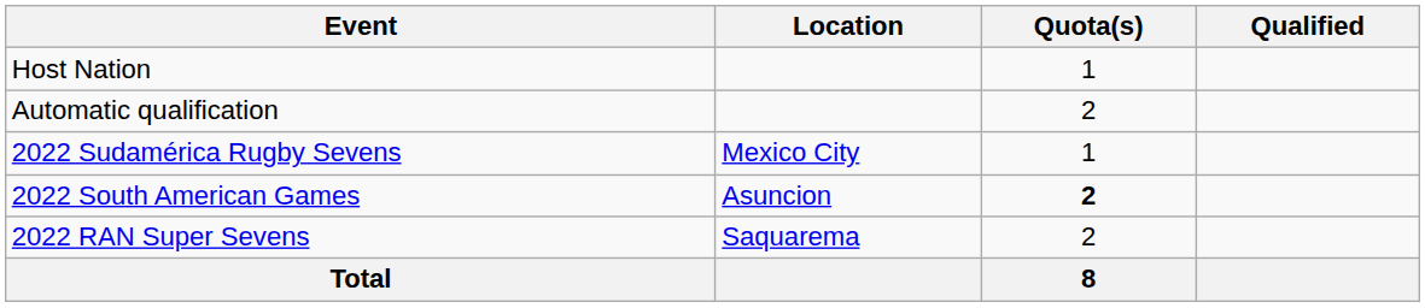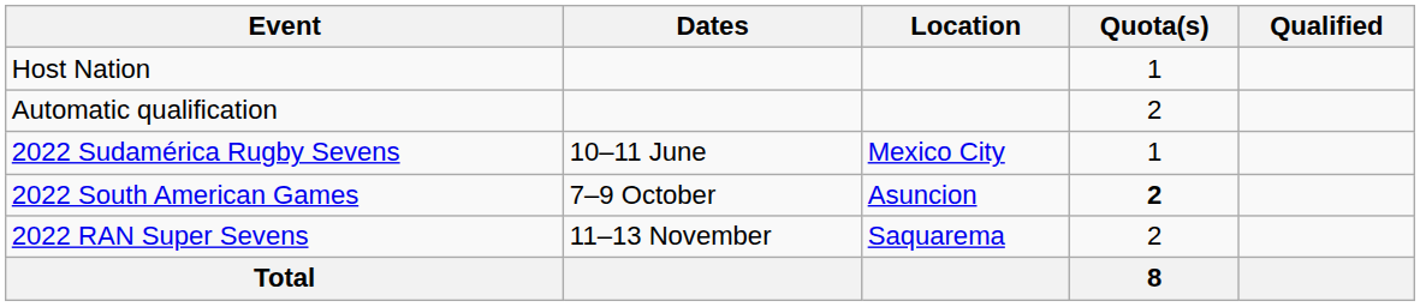+ column: Dates | 10–11 June | 7–9 October | 11–13 November
